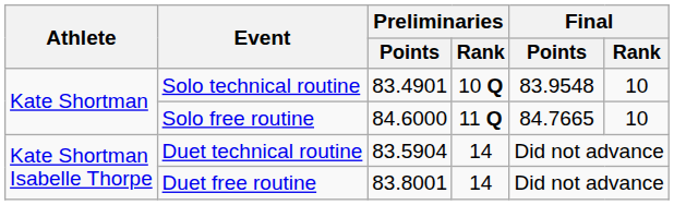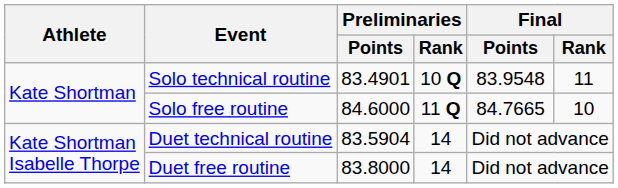Solo technical routine | Final / Rank: 10 -> 11
Duet free routine | Preliminaries / Points: 83.8001 -> 83.8000
